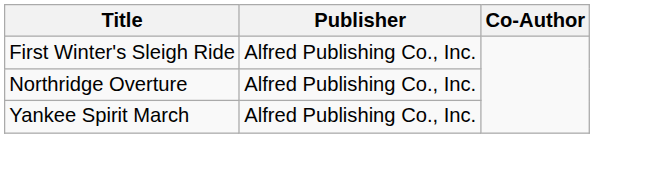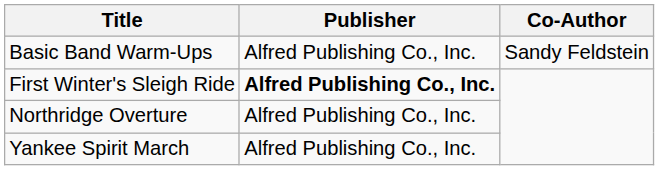+ row: Basic Band Warm-Ups | Alfred Publishing Co., Inc. | Sandy Feldstein
First Winter's Sleigh Ride | Publisher: normal -> bold
